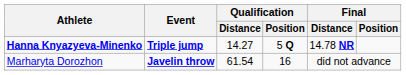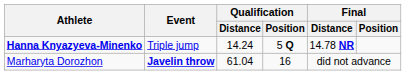Hanna Knyazyeva-Minenko | Event: bold -> normal
Hanna Knyazyeva-Minenko | Qualification / Distance: 14.27 -> 14.24
Marharyta Dorozhon | Qualification / Distance: 61.54 -> 61.04
